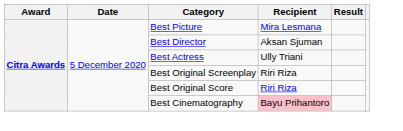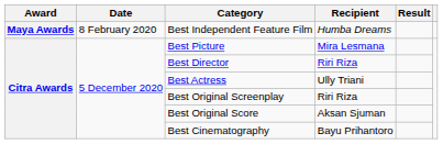+ row: Maya Awards | 8 February 2020 | Best Independent Feature Film | Humba Dreams
Best Director | Recipient: Aksan Sjuman -> Riri Riza
Best Original Score | Recipient: Riri Riza -> Aksan Sjuman
Best Cinematography | Recipient: pink background -> no background
